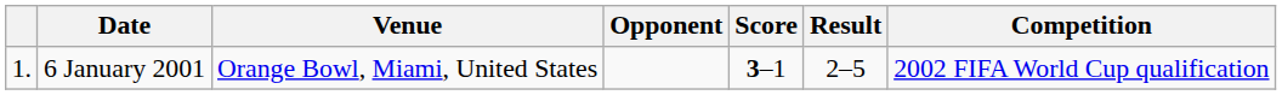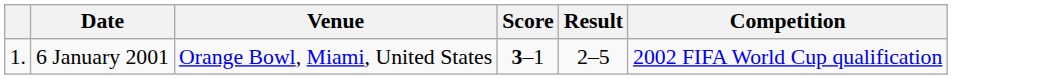- column: Opponent
